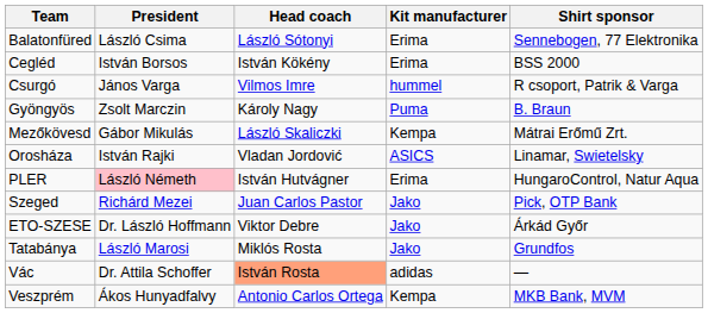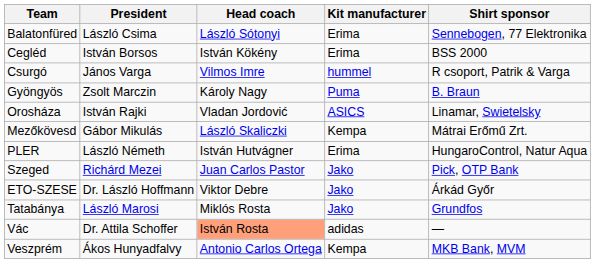rows swapped: Mezőkövesd <-> Orosháza
PLER | President: pink background -> no background
